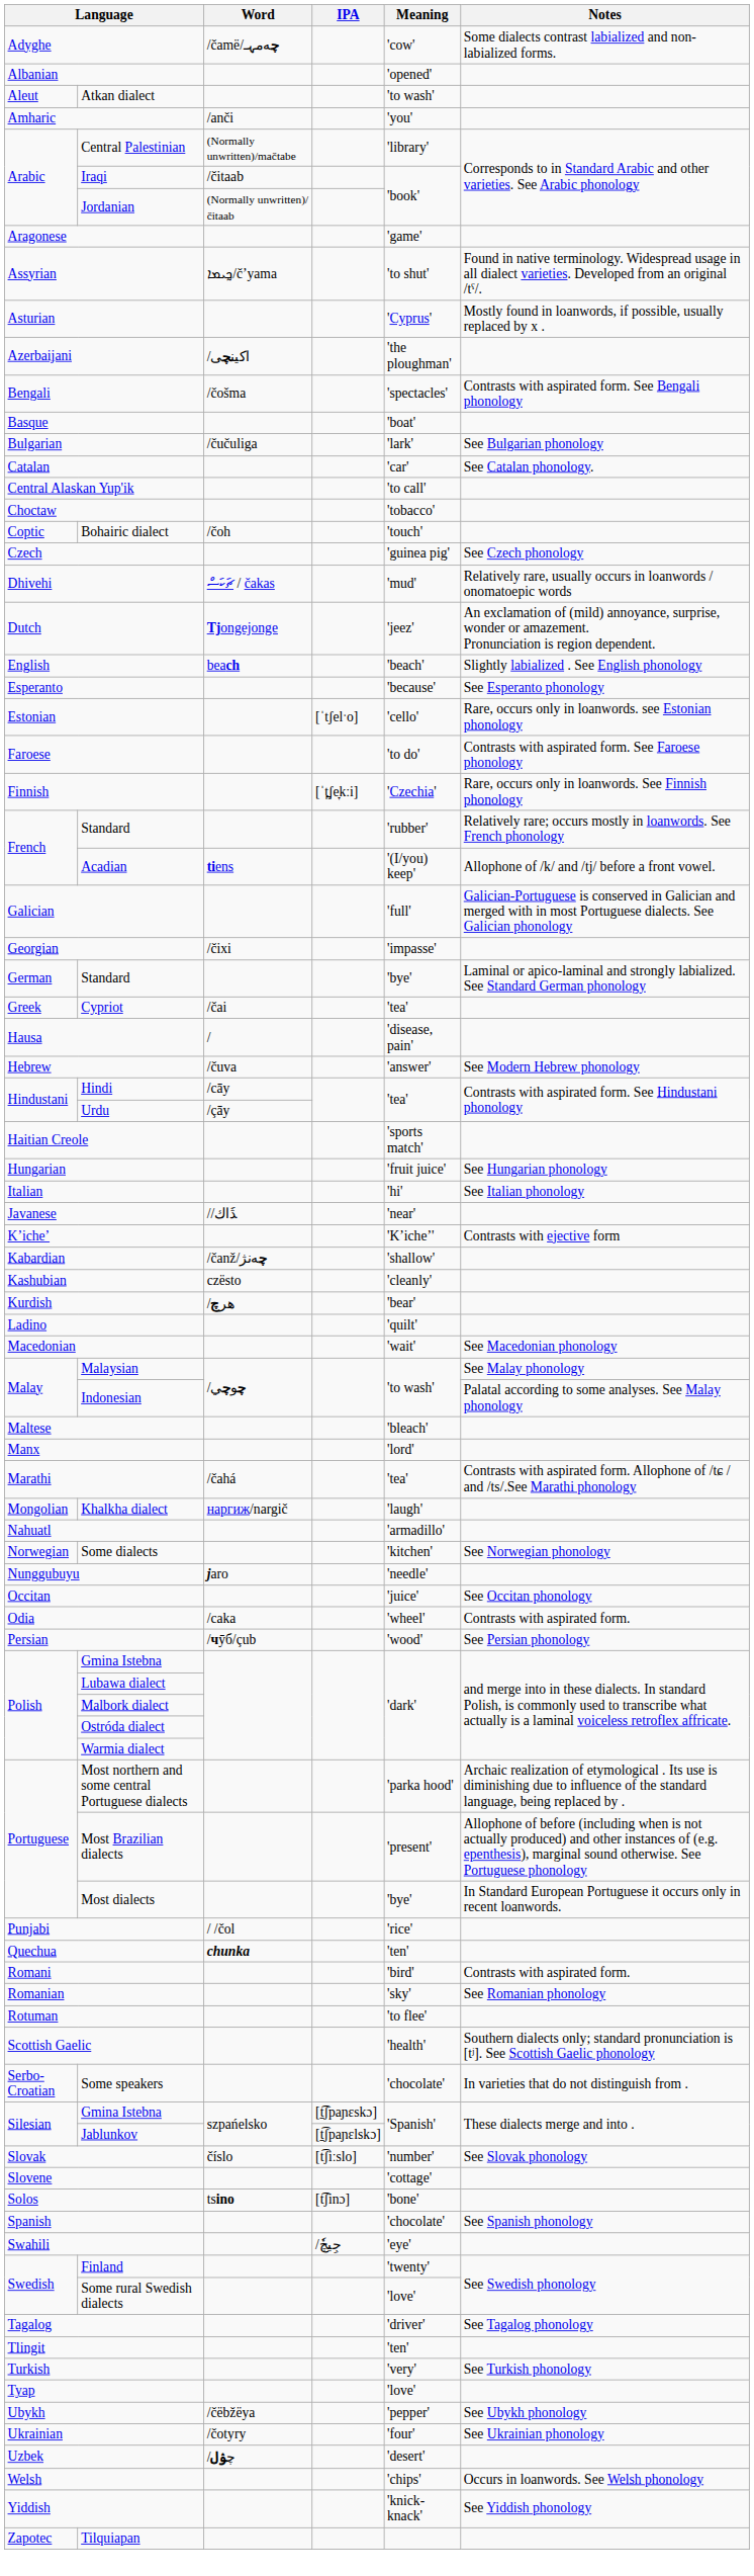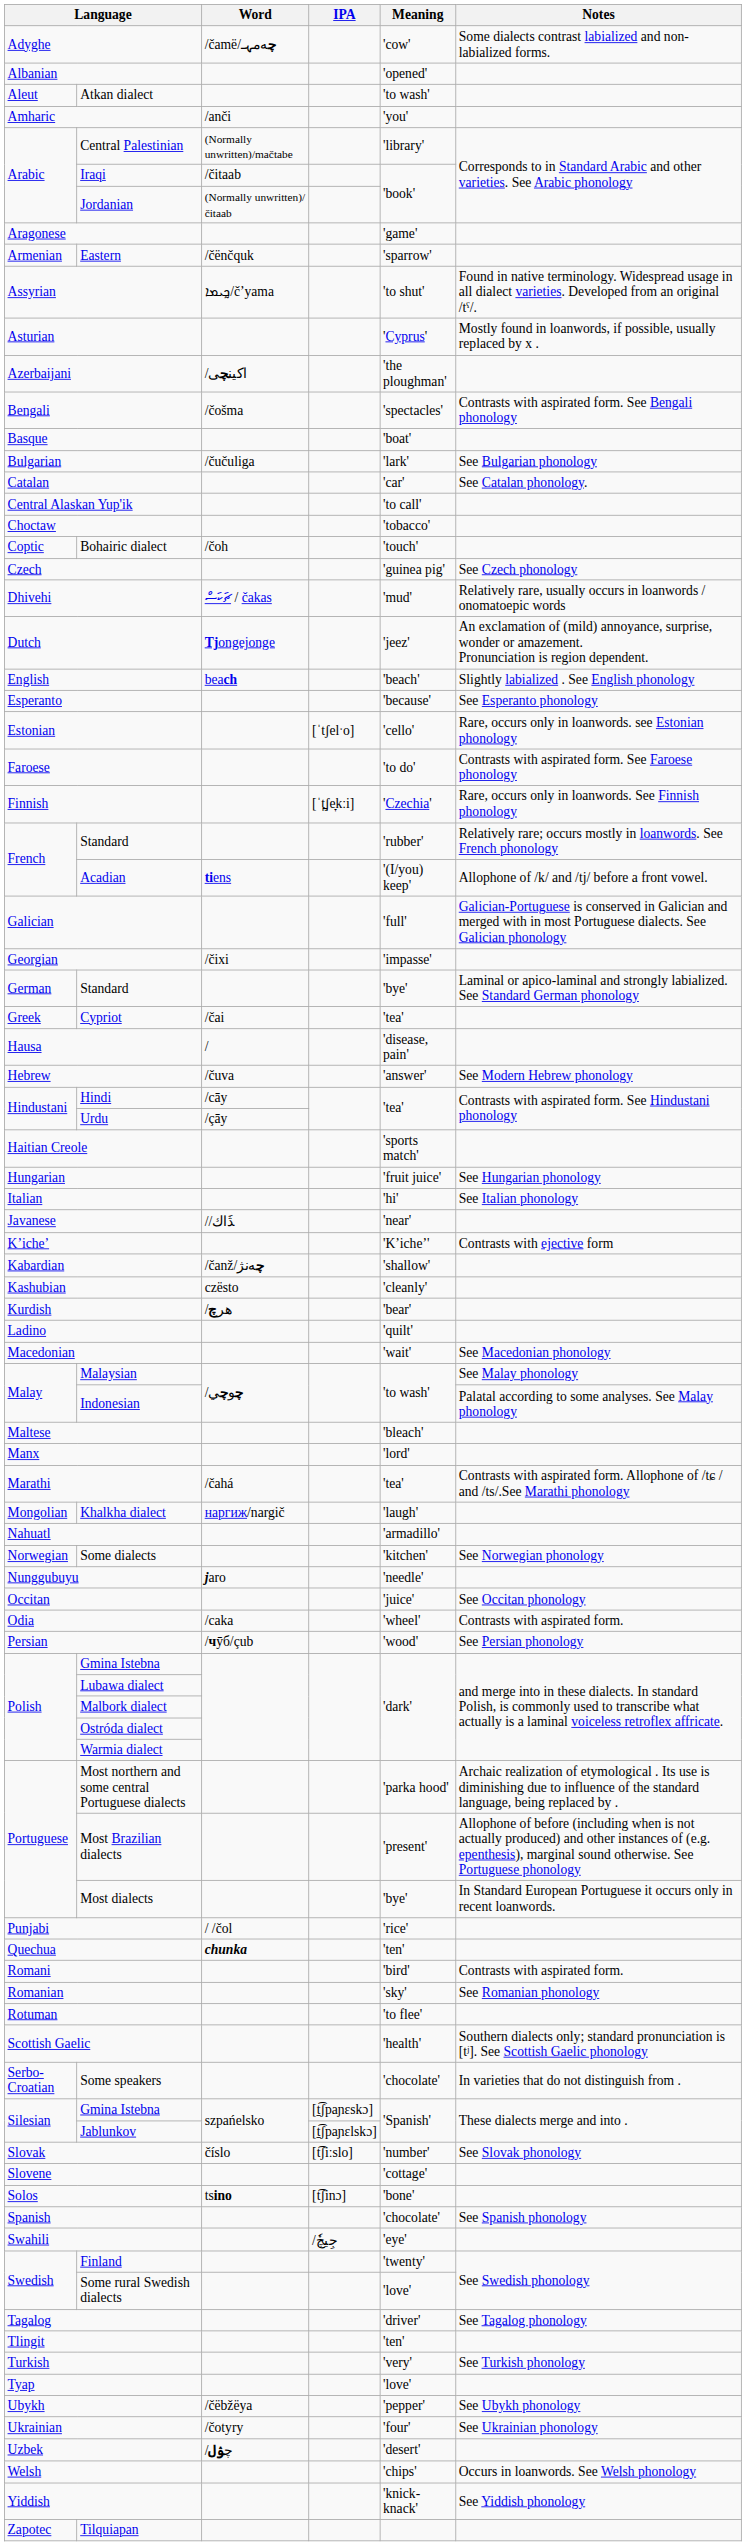+ row: Armenian | Eastern | /čënčquk | 'sparrow'
